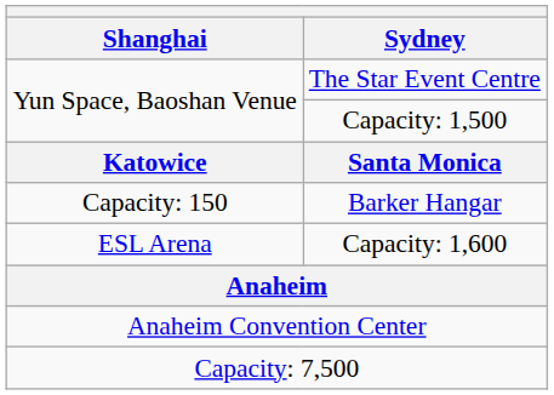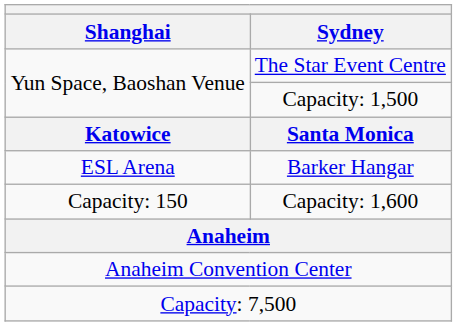Barker Hangar | Shanghai: Capacity: 150 -> ESL Arena
Capacity: 1,600 | Shanghai: ESL Arena -> Capacity: 150
